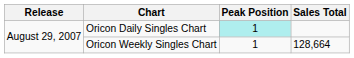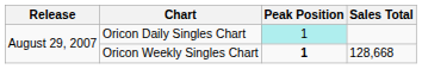Oricon Weekly Singles Chart | Peak Position: normal -> bold
Oricon Weekly Singles Chart | Sales Total: 128,664 -> 128,668
